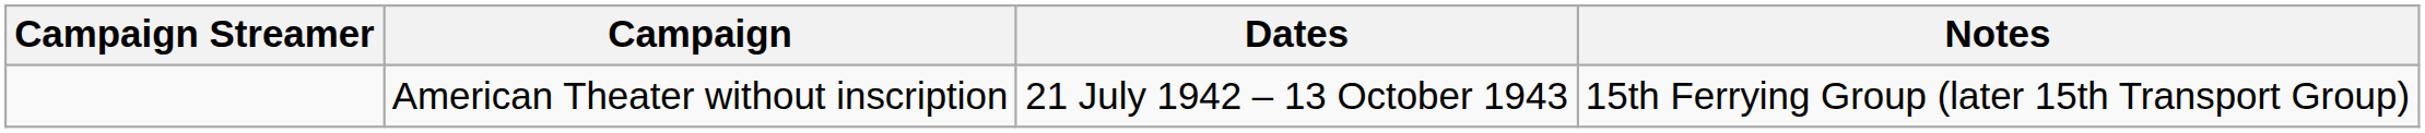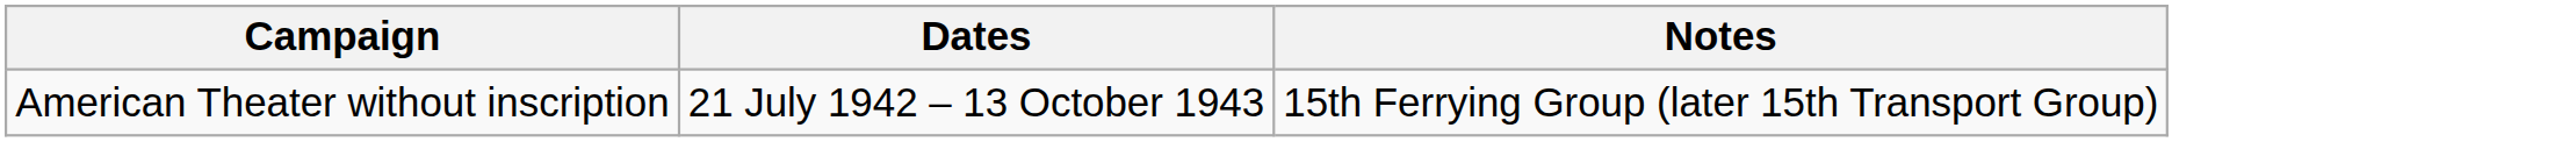- column: Campaign Streamer
